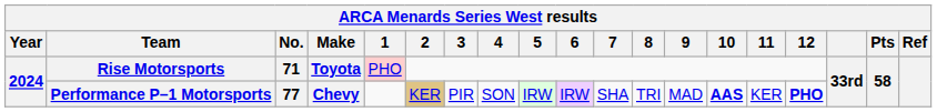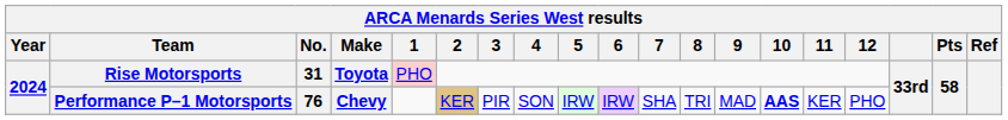Rise Motorsports | No.: 71 -> 31
Performance P–1 Motorsports | No.: 77 -> 76
Performance P–1 Motorsports | 12: bold -> normal
